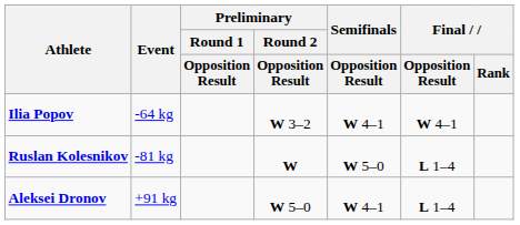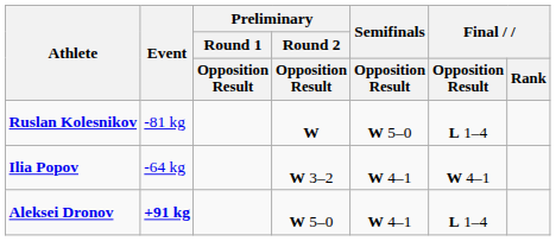rows swapped: Ilia Popov <-> Ruslan Kolesnikov
Aleksei Dronov | Event: normal -> bold
